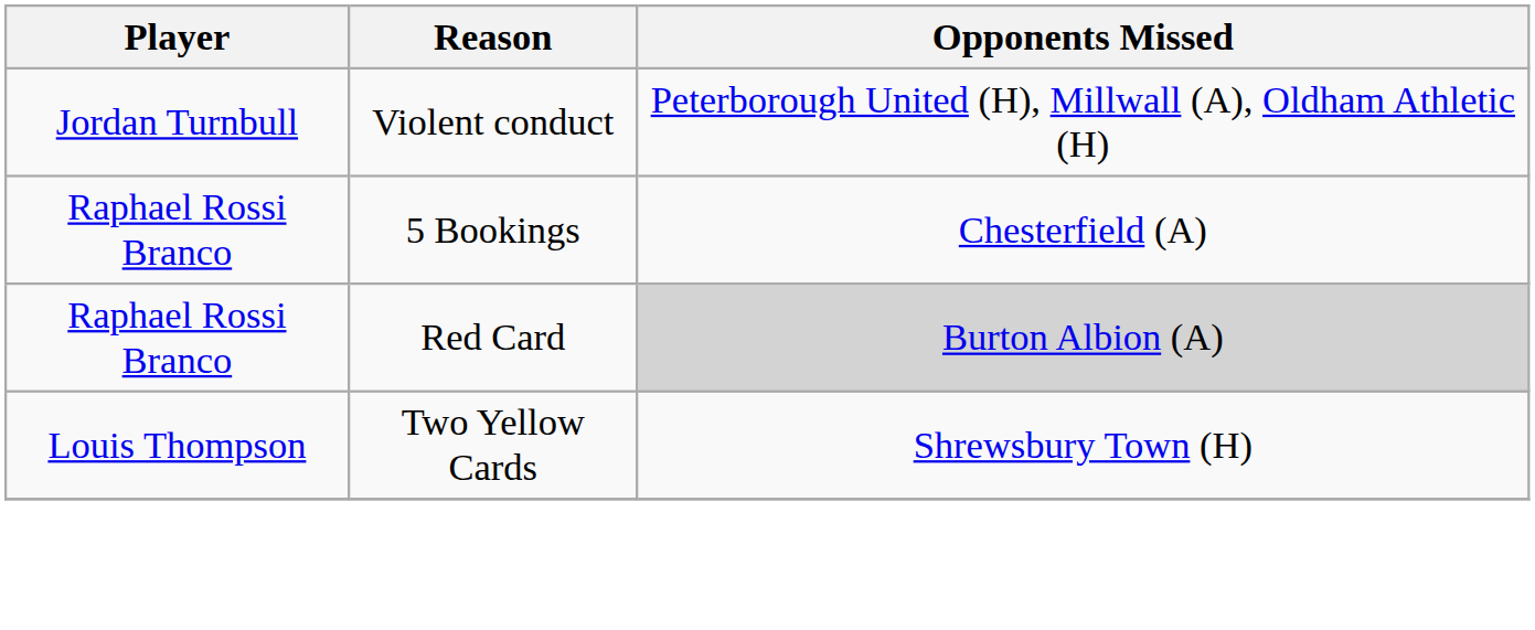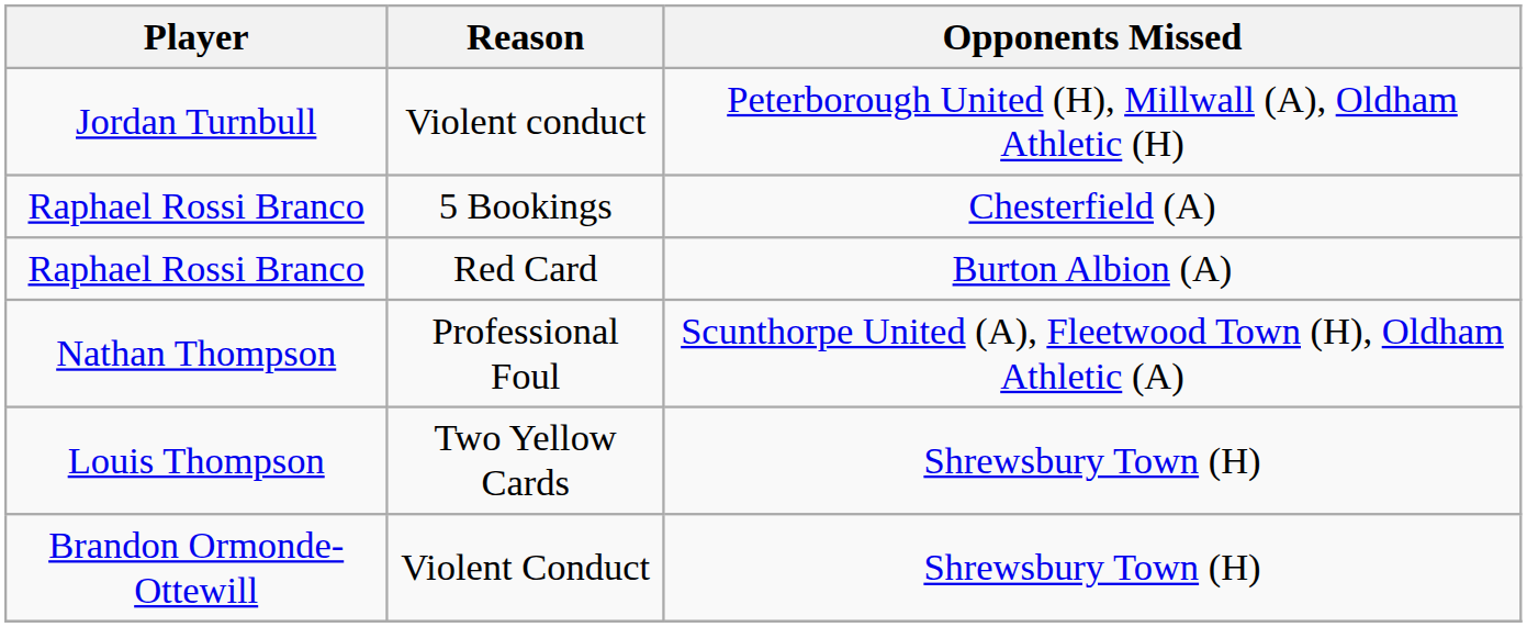Red Card | Opponents Missed: lightgrey background -> no background
+ row: Nathan Thompson | Professional Foul | Scunthorpe United (A), Fleetwood Town (H), Oldham Athletic (A)
+ row: Brandon Ormonde-Ottewill | Violent Conduct | Shrewsbury Town (H)
